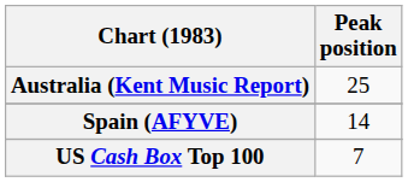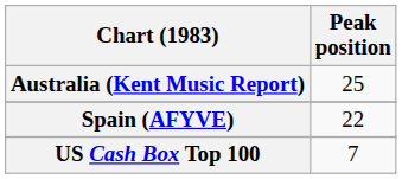Spain (AFYVE) | Peak position: 14 -> 22
